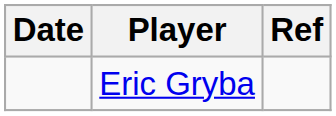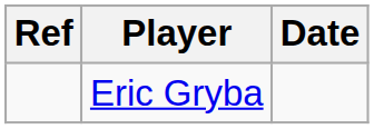columns swapped: Date <-> Ref
